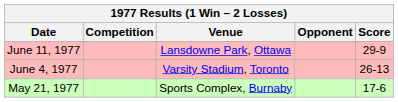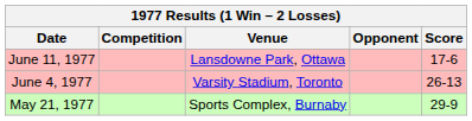June 11, 1977 | Score: 29-9 -> 17-6
May 21, 1977 | Score: 17-6 -> 29-9
